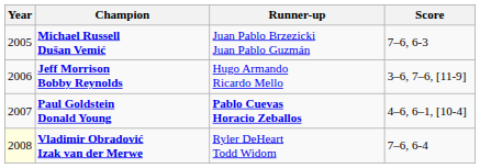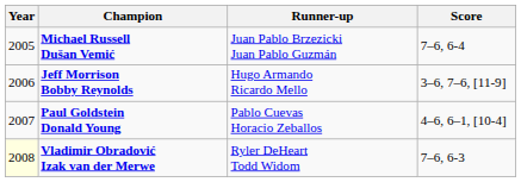Michael Russell Dušan Vemić | Score: 7–6, 6-3 -> 7–6, 6-4
Paul Goldstein Donald Young | Runner-up: bold -> normal
Vladimir Obradović Izak van der Merwe | Score: 7–6, 6-4 -> 7–6, 6-3
